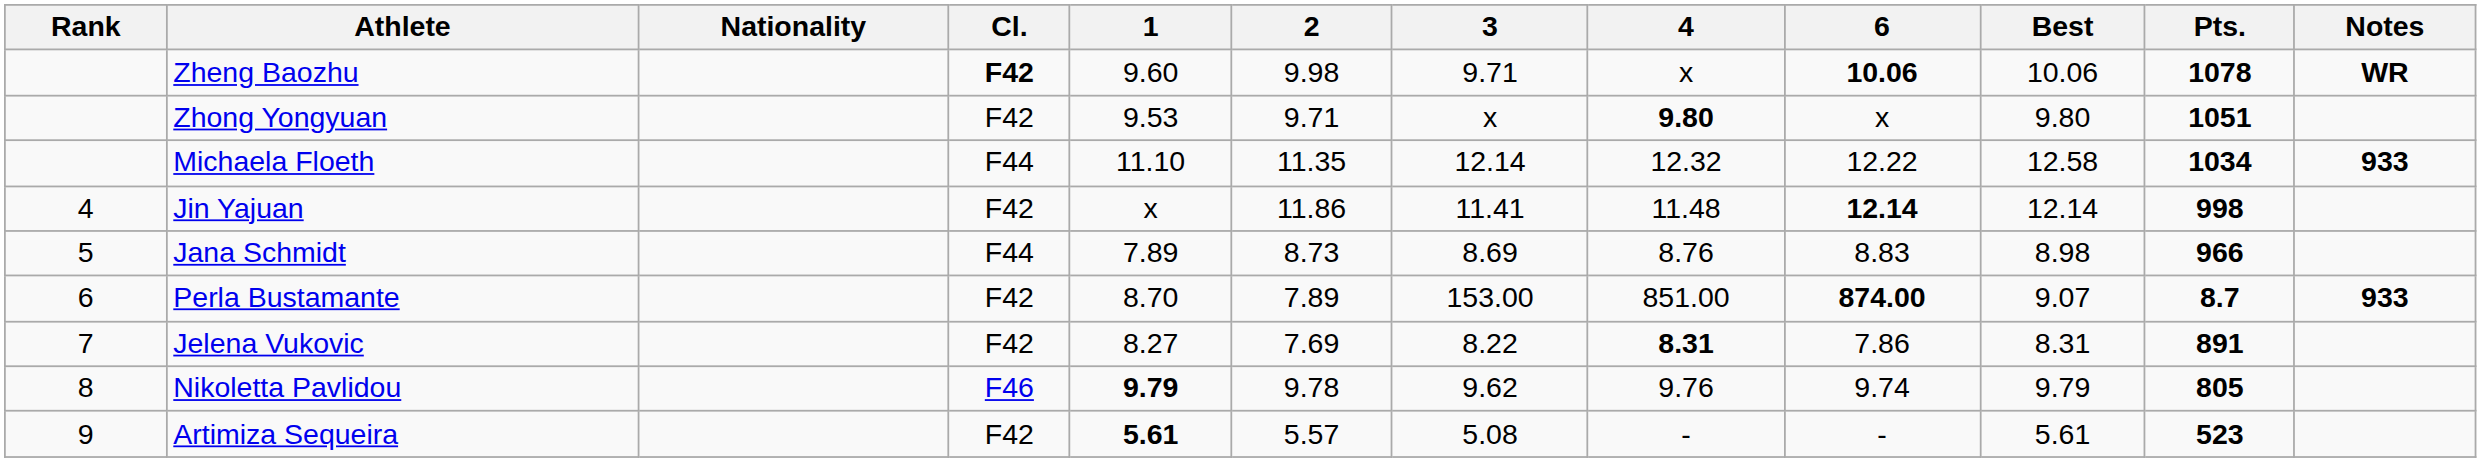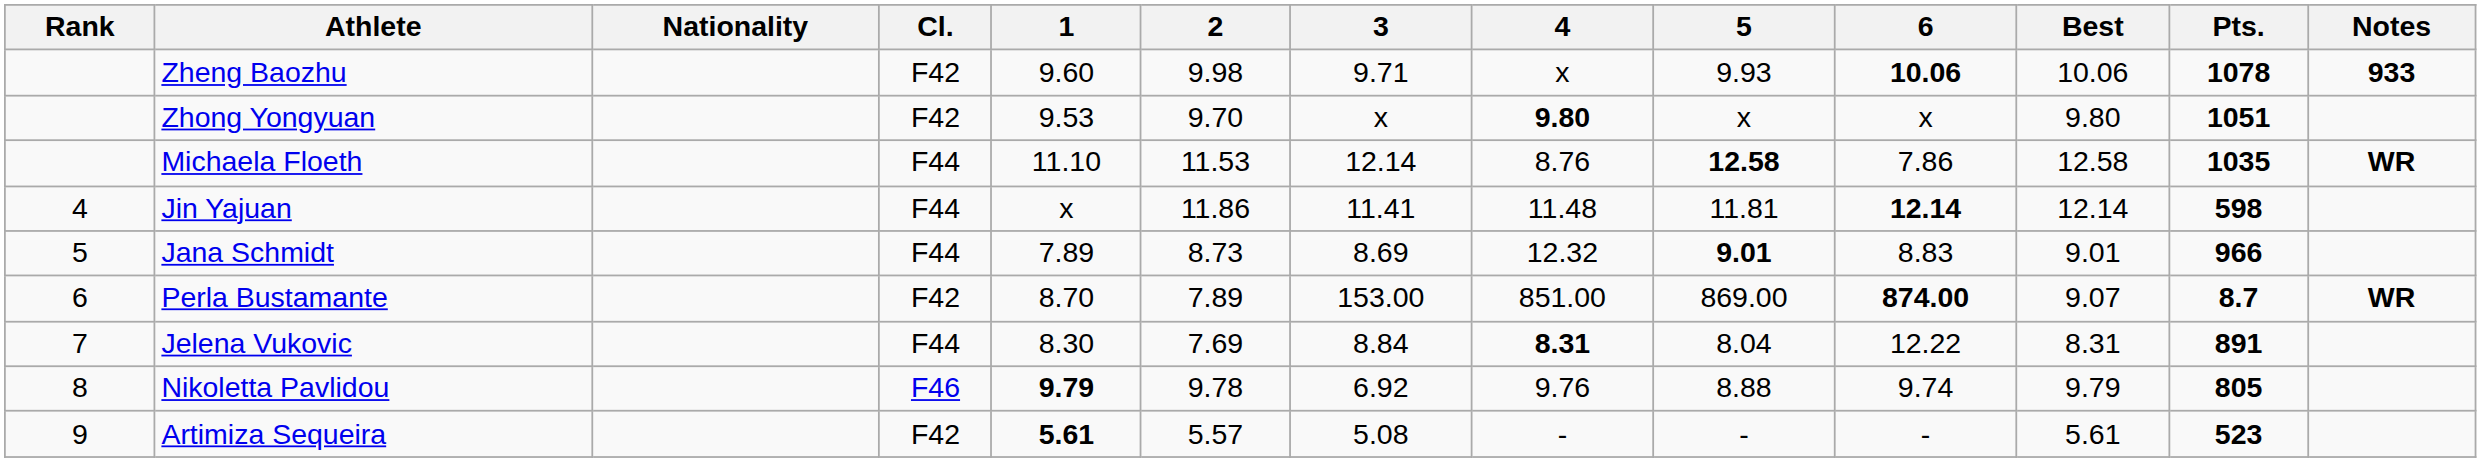+ column: 5 | 9.93 | x | 12.58 | 11.81 | 9.01 | 869.00 | 8.04 | 8.88 | -
Zheng Baozhu | Cl.: bold -> normal
Zheng Baozhu | Notes: WR -> 933
Zhong Yongyuan | 2: 9.71 -> 9.70
Michaela Floeth | 2: 11.35 -> 11.53
Michaela Floeth | 4: 12.32 -> 8.76
Michaela Floeth | 6: 12.22 -> 7.86
Michaela Floeth | Pts.: 1034 -> 1035
Michaela Floeth | Notes: 933 -> WR
Jin Yajuan | Cl.: F42 -> F44
Jin Yajuan | Pts.: 998 -> 598
Jana Schmidt | 4: 8.76 -> 12.32
Jana Schmidt | Best: 8.98 -> 9.01
Perla Bustamante | Notes: 933 -> WR
Jelena Vukovic | Cl.: F42 -> F44
Jelena Vukovic | 1: 8.27 -> 8.30
Jelena Vukovic | 3: 8.22 -> 8.84
Jelena Vukovic | 6: 7.86 -> 12.22
Nikoletta Pavlidou | 3: 9.62 -> 6.92
